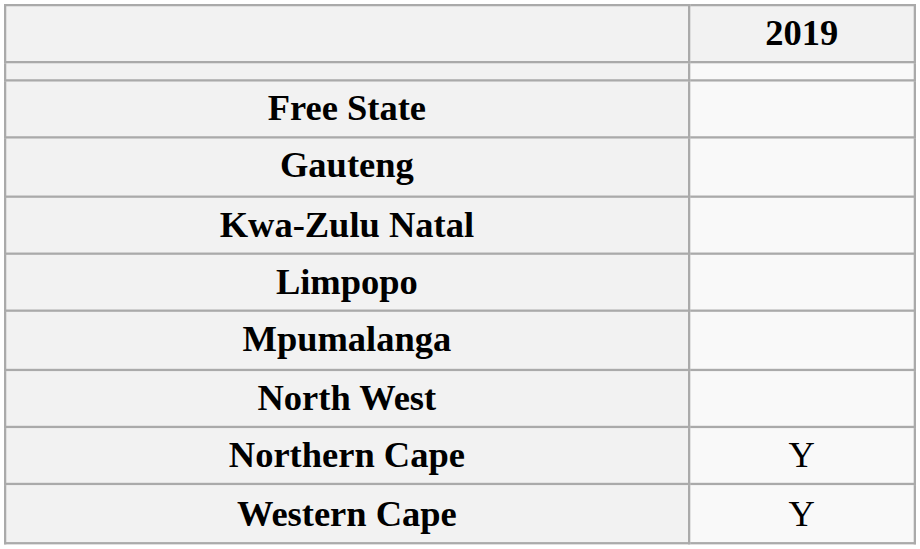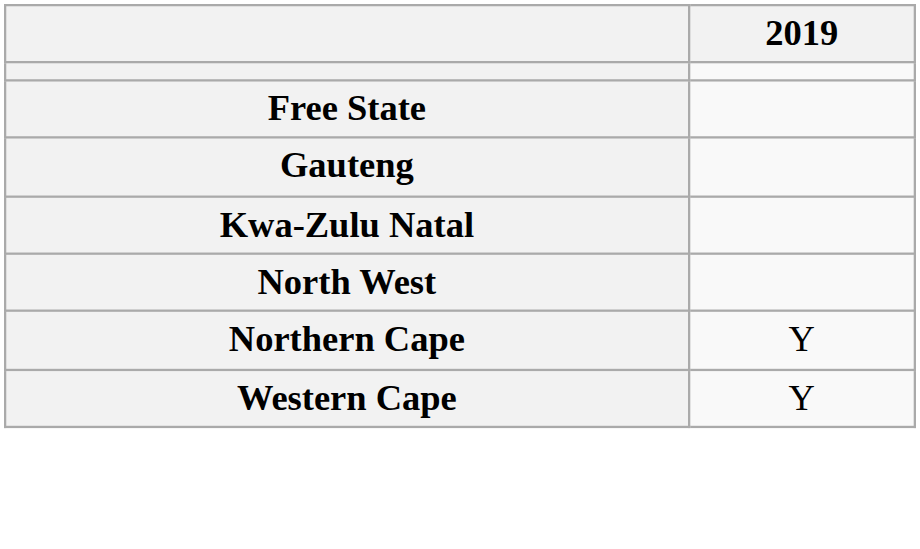- row: Limpopo
- row: Mpumalanga
